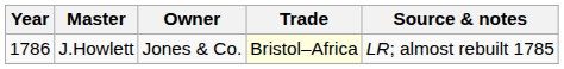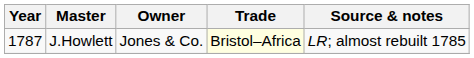J.Howlett | Year: 1786 -> 1787
